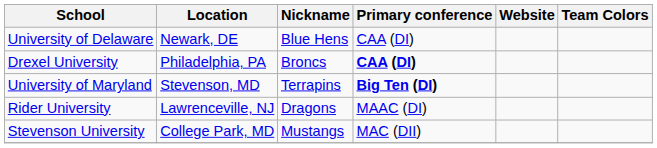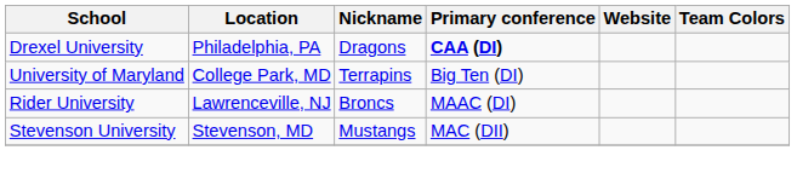- row: University of Delaware | Newark, DE | Blue Hens | CAA (DI)
Drexel University | Nickname: Broncs -> Dragons
University of Maryland | Location: Stevenson, MD -> College Park, MD
University of Maryland | Primary conference: bold -> normal
Rider University | Nickname: Dragons -> Broncs
Stevenson University | Location: College Park, MD -> Stevenson, MD
